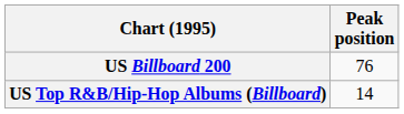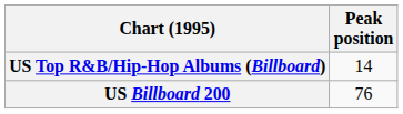rows swapped: US Billboard 200 <-> US Top R&B/Hip-Hop Albums (Billboard)
